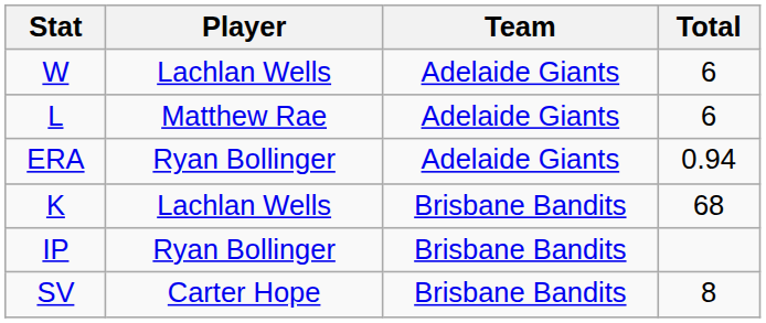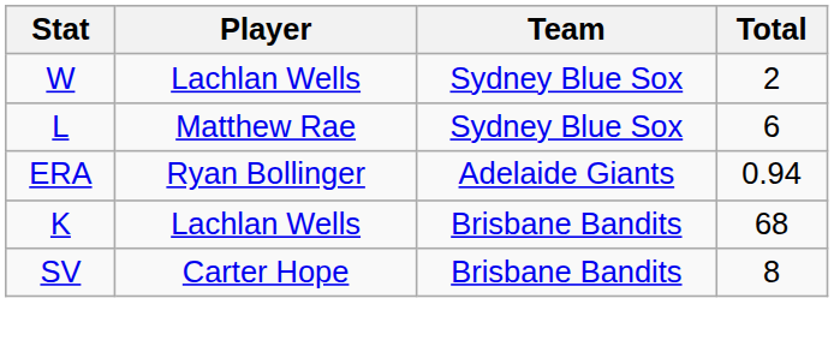W | Team: Adelaide Giants -> Sydney Blue Sox
W | Total: 6 -> 2
L | Team: Adelaide Giants -> Sydney Blue Sox
- row: IP | Ryan Bollinger | Brisbane Bandits
